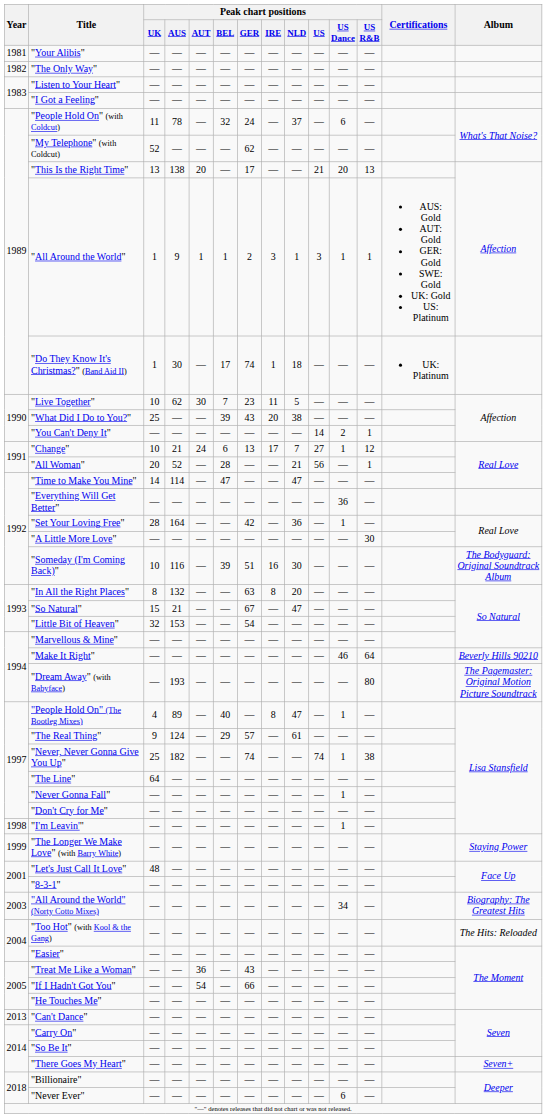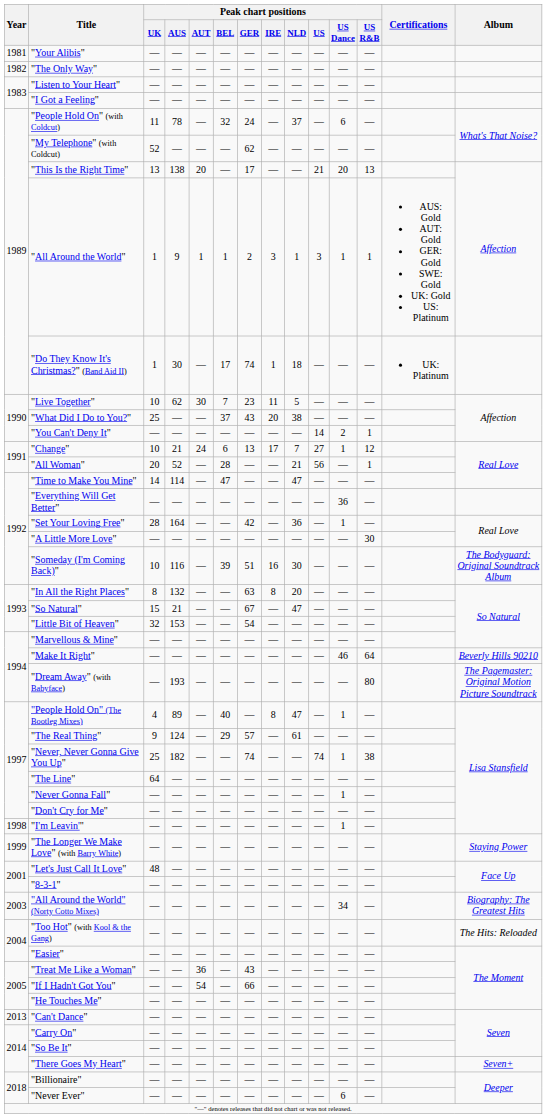"What Did I Do to You?" | Peak chart positions / BEL: 39 -> 37
